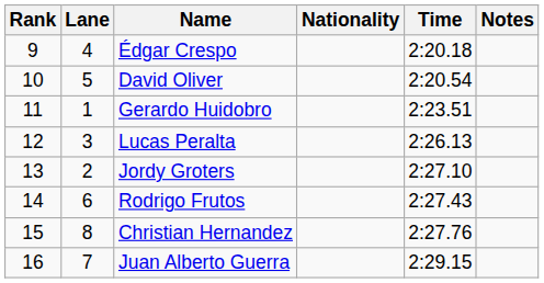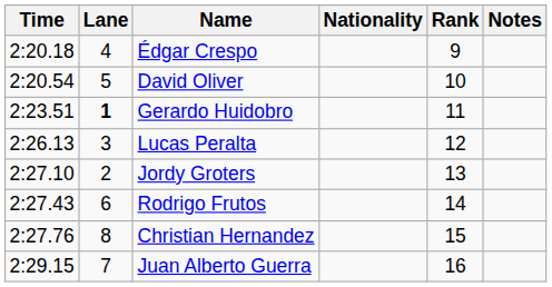columns swapped: Rank <-> Time
Gerardo Huidobro | Lane: normal -> bold
